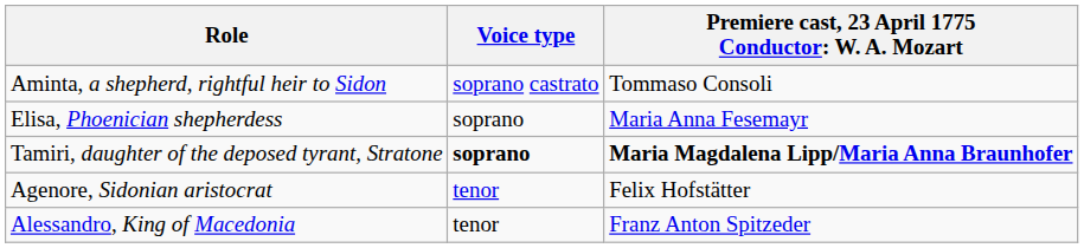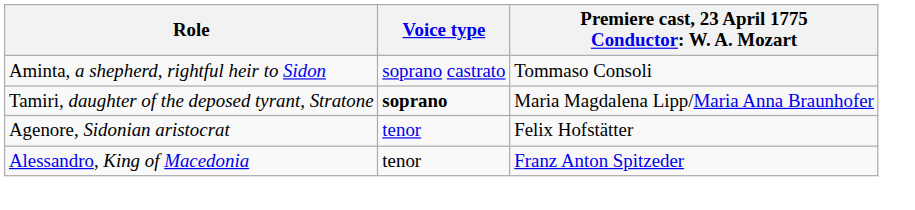- row: Elisa, Phoenician shepherdess | soprano | Maria Anna Fesemayr
Tamiri, daughter of the deposed tyrant, Stratone | column 3: bold -> normal
